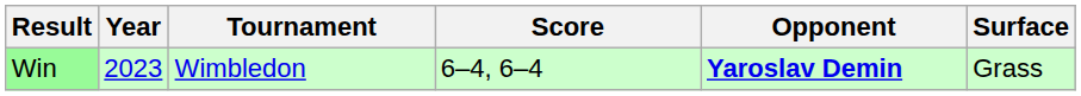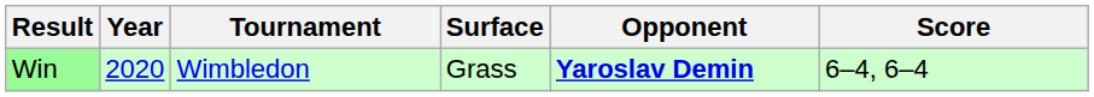columns swapped: Surface <-> Score
Win | Year: 2023 -> 2020
